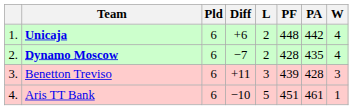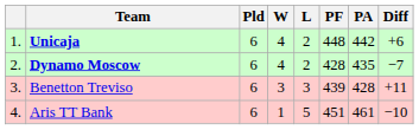columns swapped: W <-> Diff
